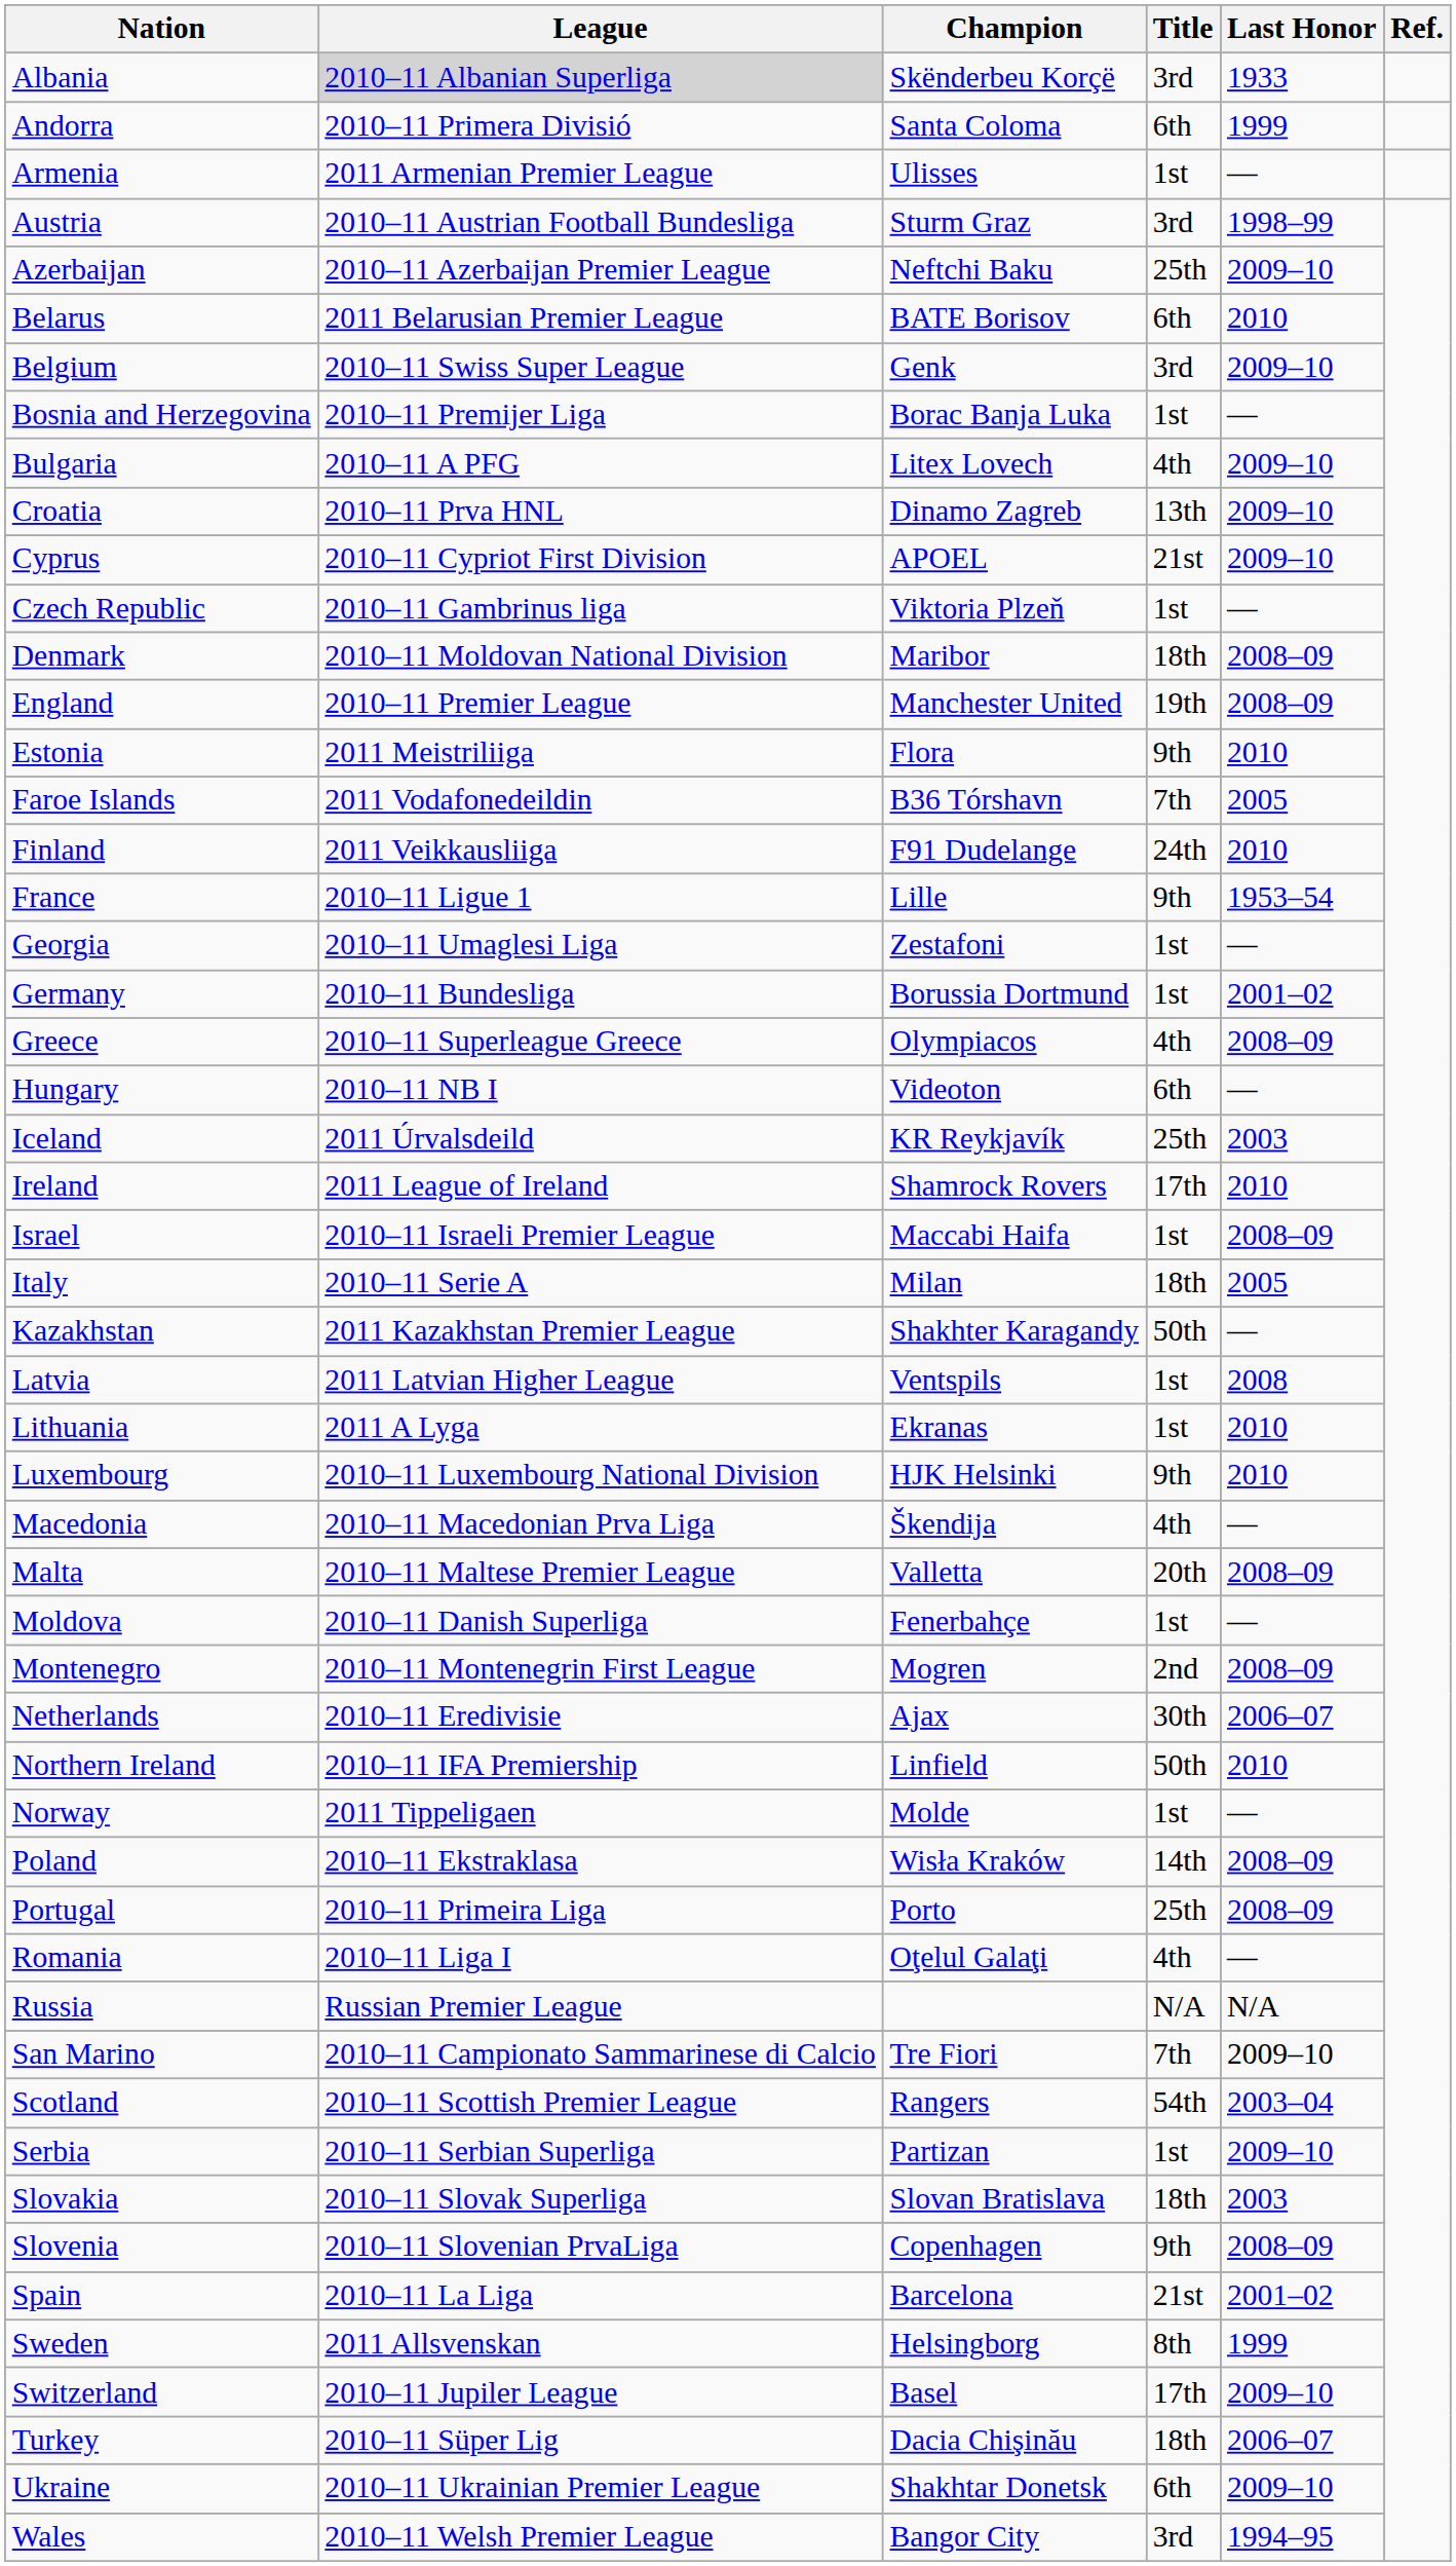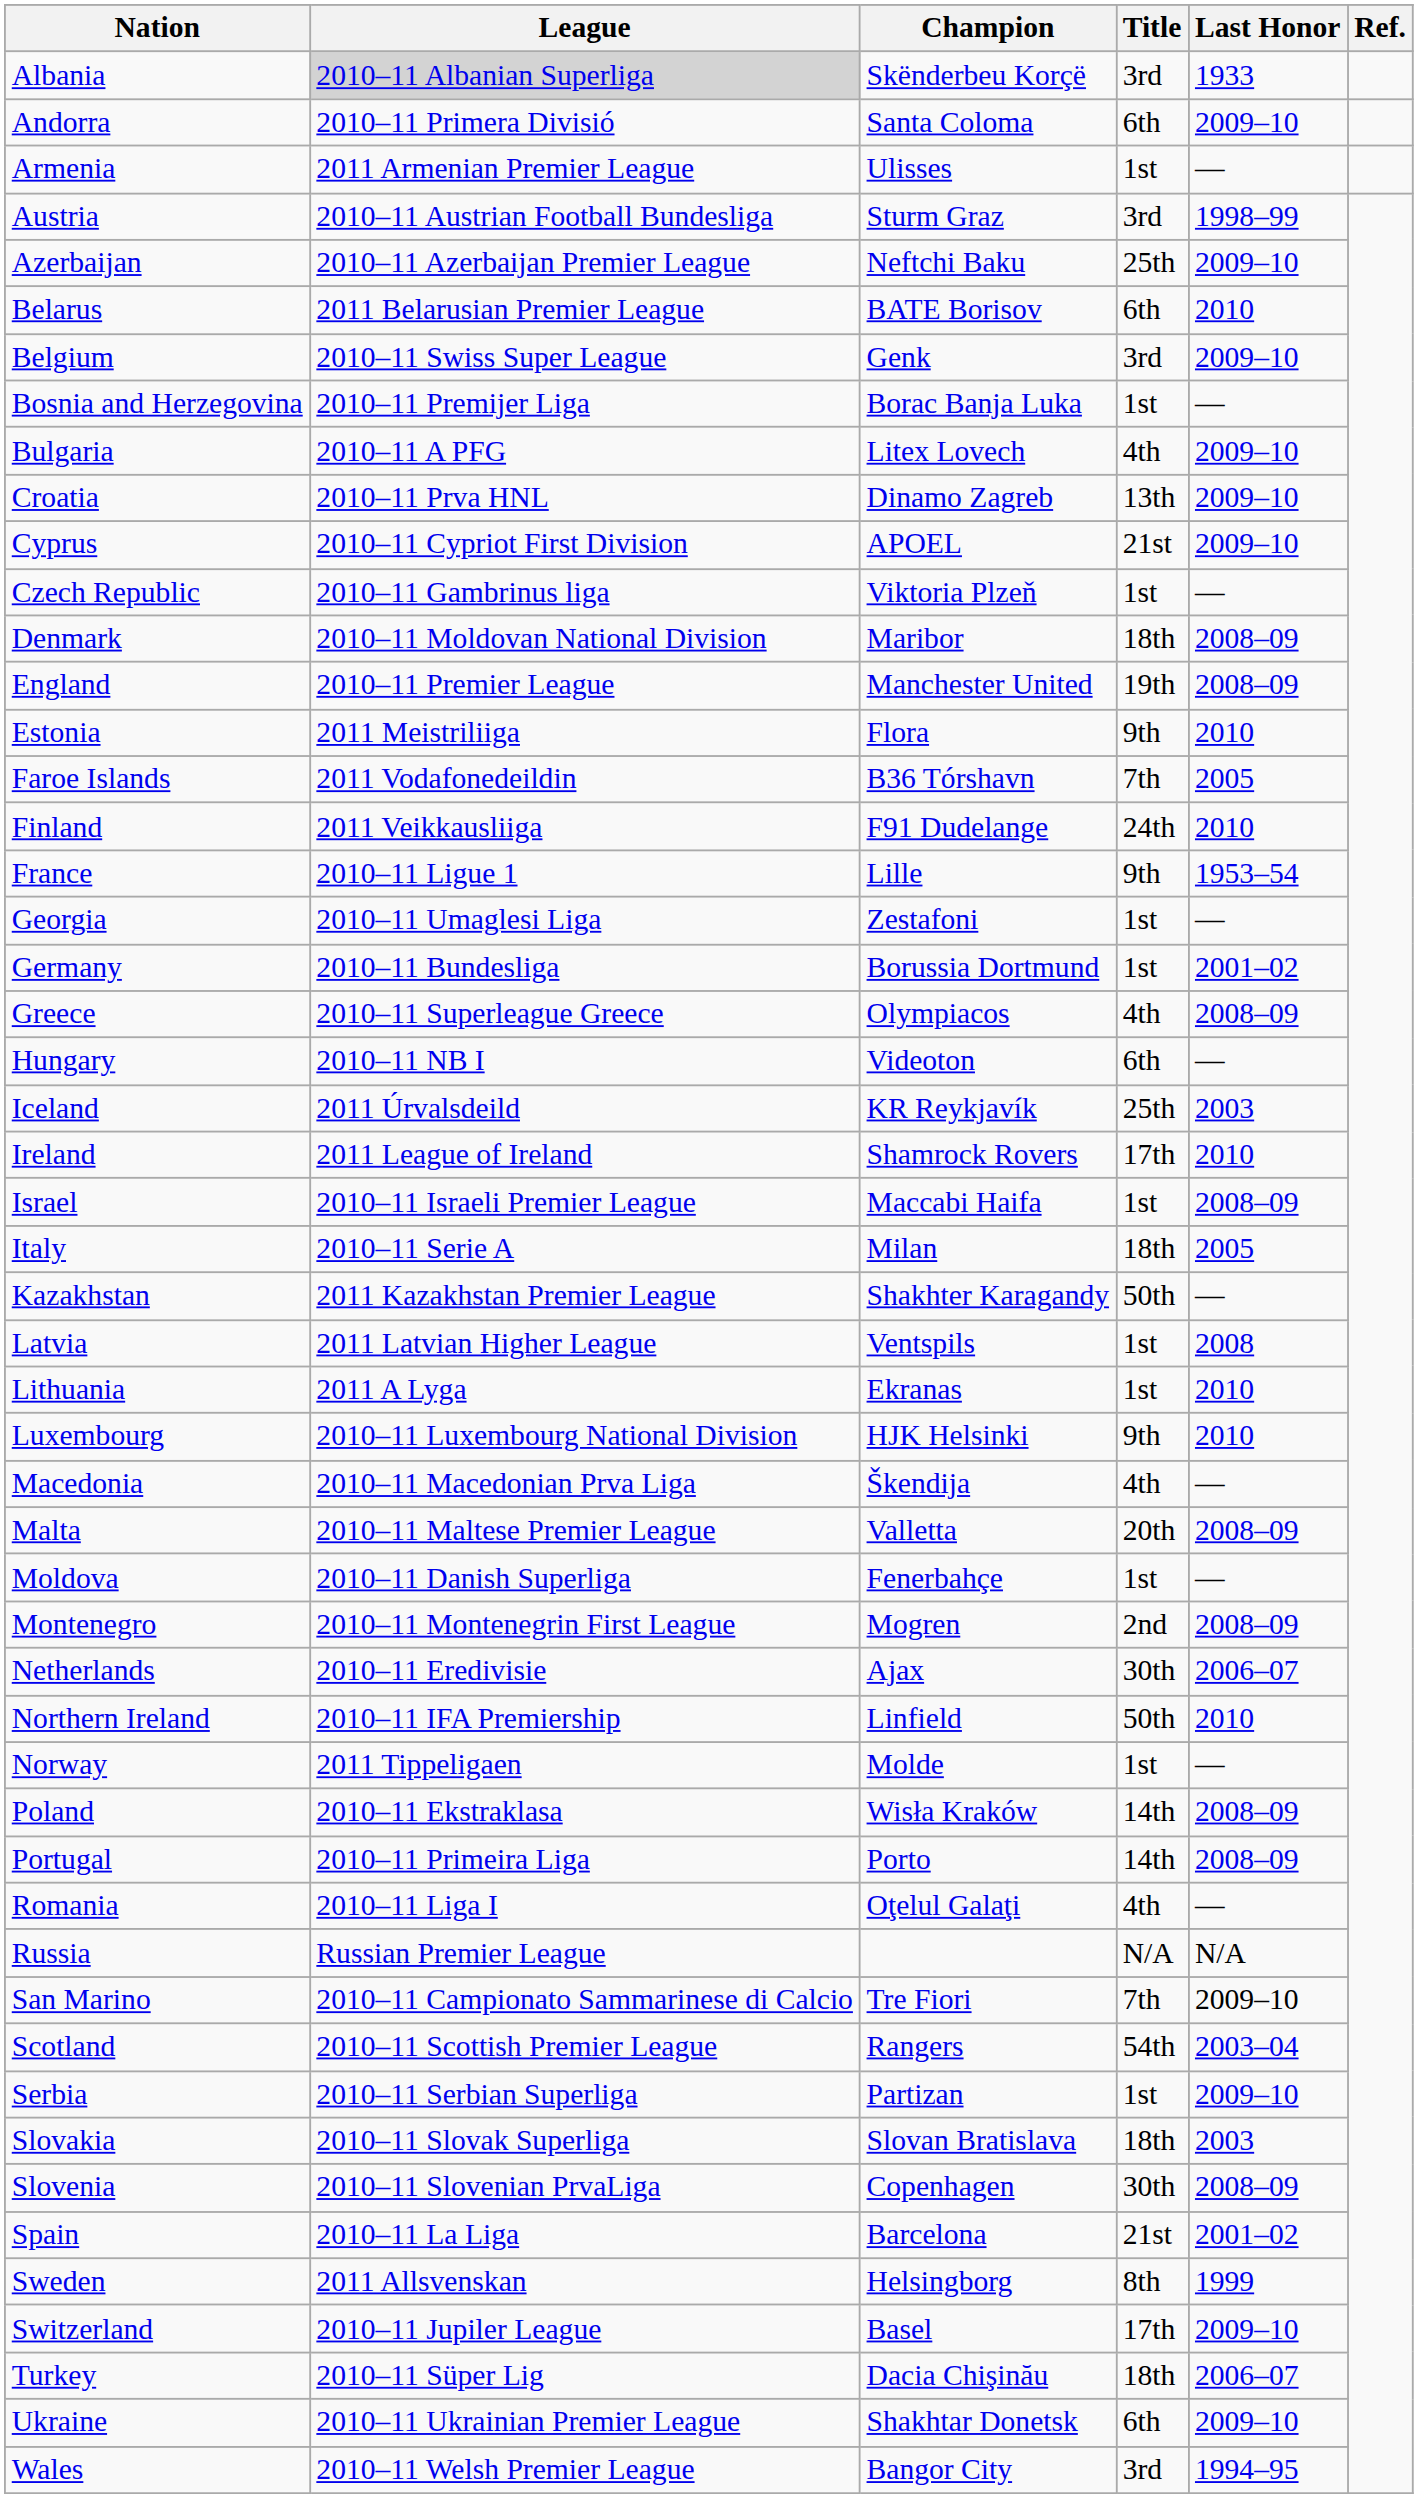Andorra | Last Honor: 1999 -> 2009–10
Portugal | Title: 25th -> 14th
Slovenia | Title: 9th -> 30th
